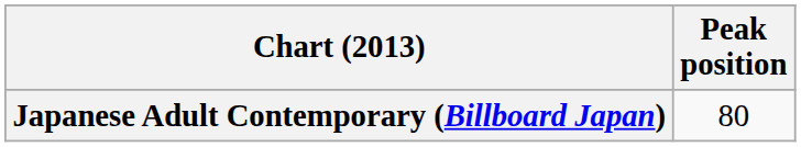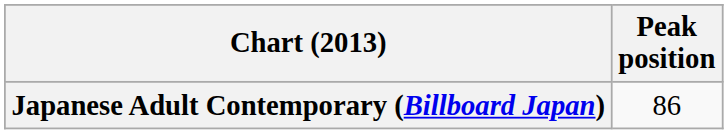Japanese Adult Contemporary (Billboard Japan) | Peak position: 80 -> 86
